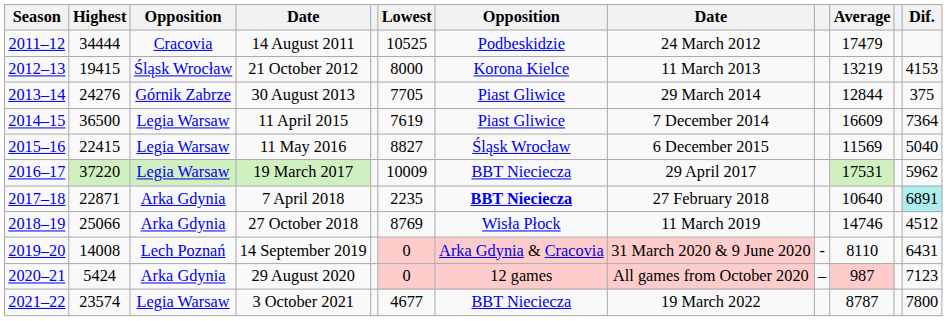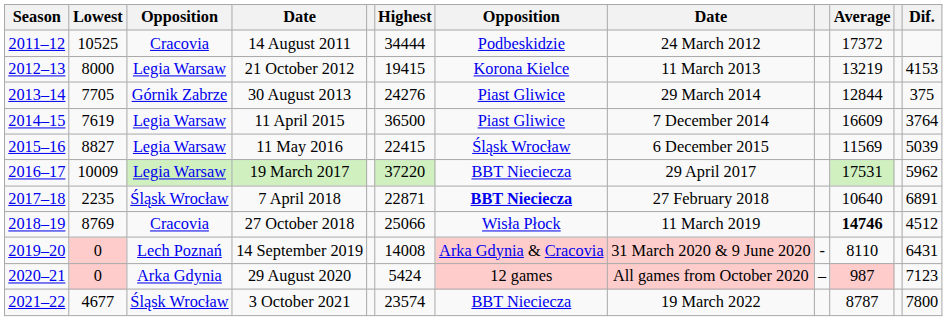columns swapped: Highest <-> Lowest
14 August 2011 | Average: 17479 -> 17372
21 October 2012 | column 3: Śląsk Wrocław -> Legia Warsaw
11 April 2015 | Dif.: 7364 -> 3764
11 May 2016 | Dif.: 5040 -> 5039
7 April 2018 | column 3: Arka Gdynia -> Śląsk Wrocław
7 April 2018 | Dif.: paleturquoise background -> no background
27 October 2018 | column 3: Arka Gdynia -> Cracovia
27 October 2018 | Average: normal -> bold
3 October 2021 | column 3: Legia Warsaw -> Śląsk Wrocław
